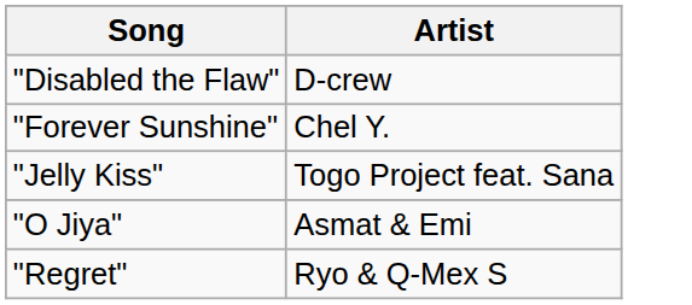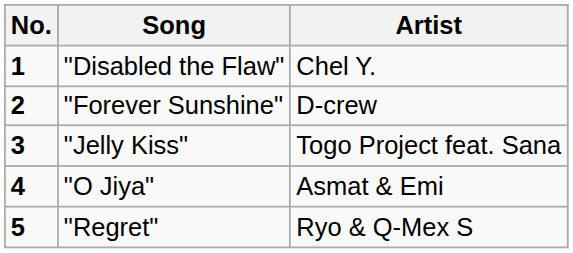+ column: No. | 1 | 2 | 3 | 4 | 5
"Disabled the Flaw" | Artist: D-crew -> Chel Y.
"Forever Sunshine" | Artist: Chel Y. -> D-crew
